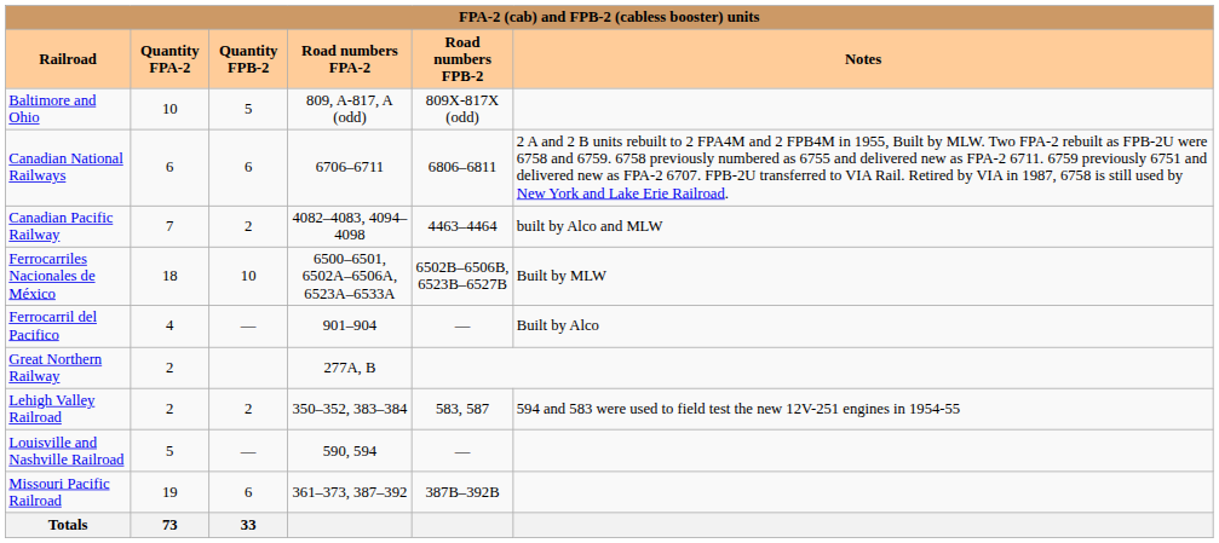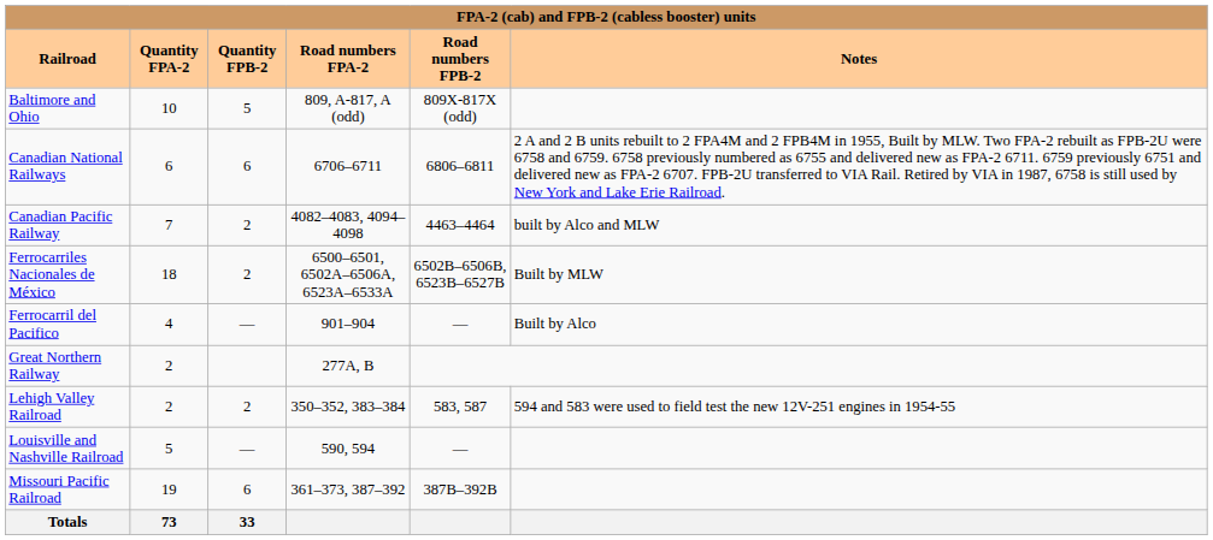Ferrocarriles Nacionales de México | Quantity FPB-2: 10 -> 2
